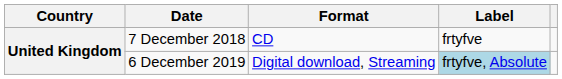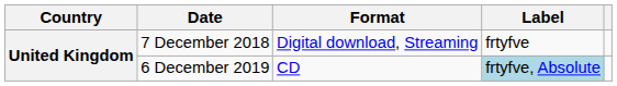7 December 2018 | Format: CD -> Digital download, Streaming
6 December 2019 | Format: Digital download, Streaming -> CD
